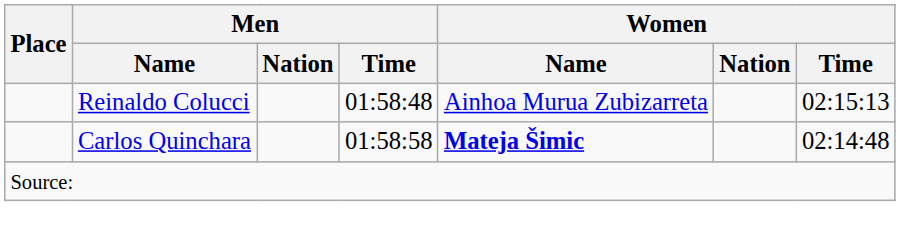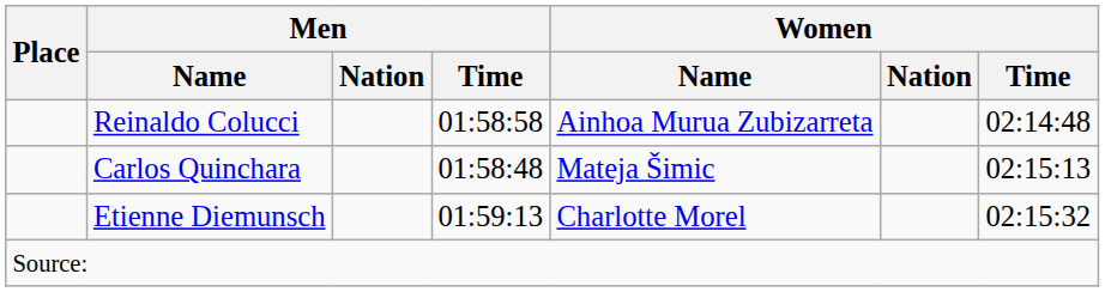Reinaldo Colucci | Men / Time: 01:58:48 -> 01:58:58
Reinaldo Colucci | Women / Time: 02:15:13 -> 02:14:48
Carlos Quinchara | Men / Time: 01:58:58 -> 01:58:48
Carlos Quinchara | Women / Name: bold -> normal
Carlos Quinchara | Women / Time: 02:14:48 -> 02:15:13
+ row: Etienne Diemunsch | 01:59:13 | Charlotte Morel | 02:15:32
